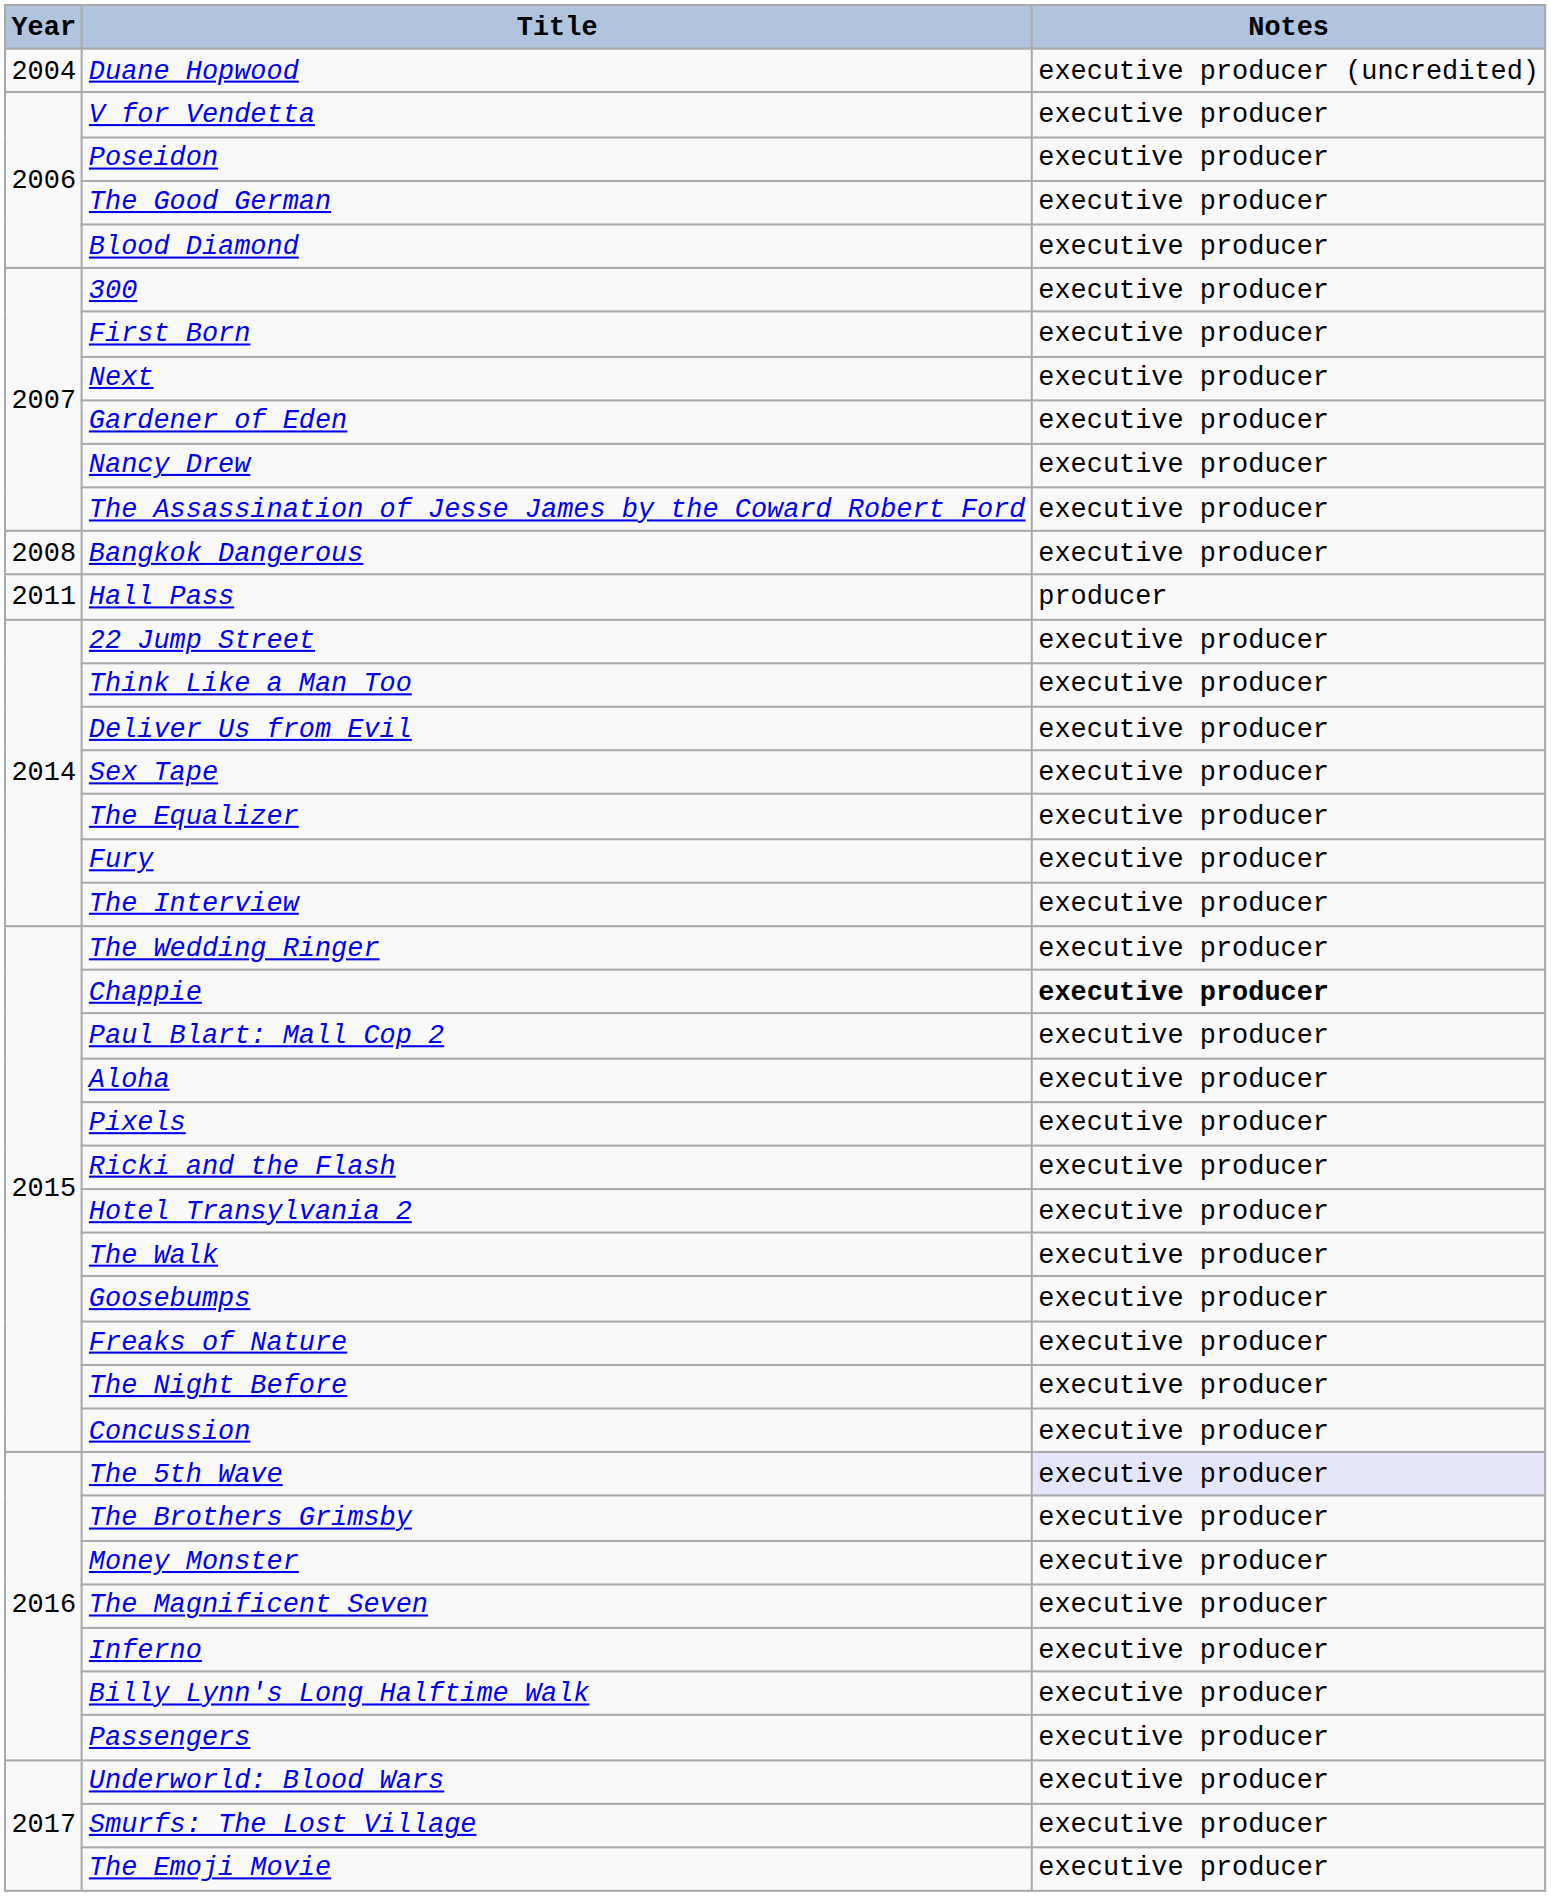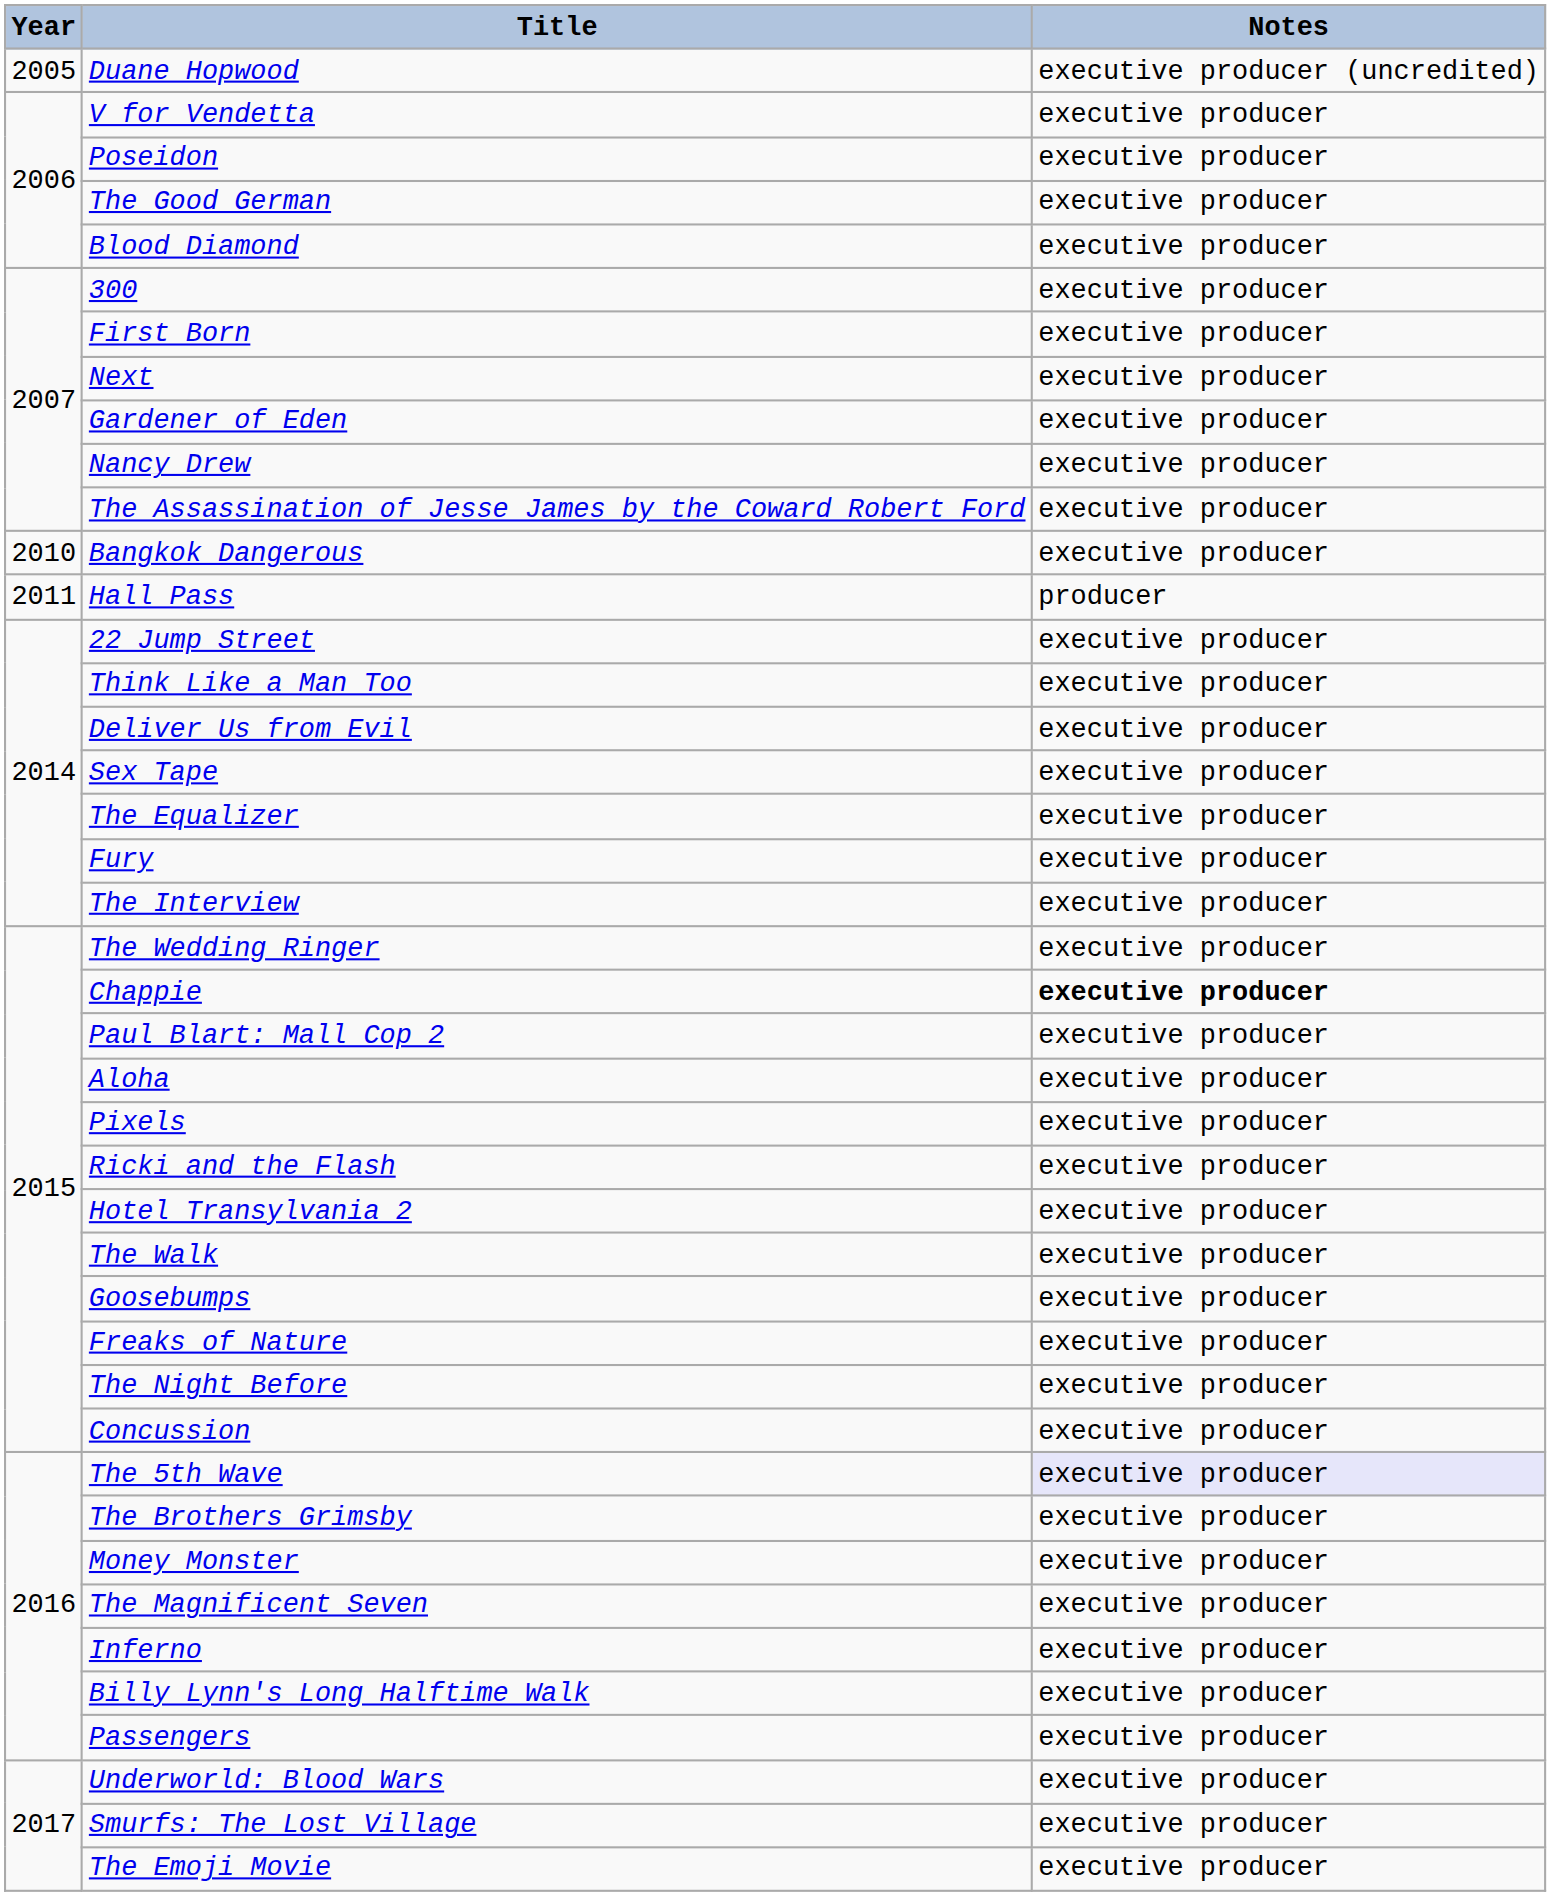Duane Hopwood | Year: 2004 -> 2005
Bangkok Dangerous | Year: 2008 -> 2010
